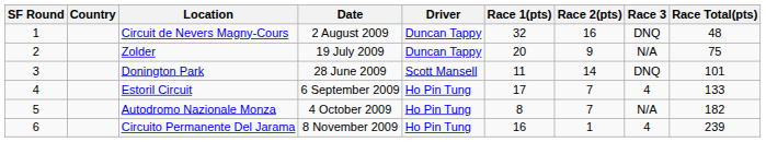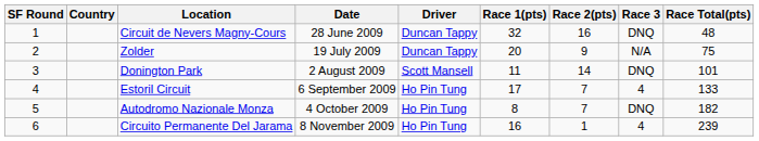Circuit de Nevers Magny-Cours | Date: 2 August 2009 -> 28 June 2009
Donington Park | Date: 28 June 2009 -> 2 August 2009
Autodromo Nazionale Monza | Race 3: N/A -> DNQ
